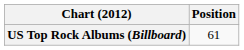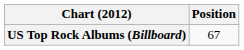US Top Rock Albums (Billboard) | Position: 61 -> 67
